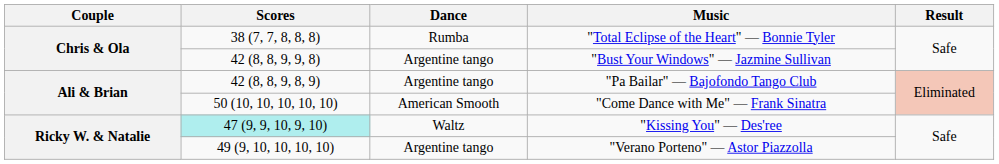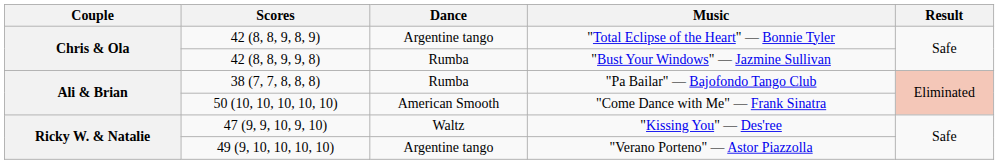"Total Eclipse of the Heart" — Bonnie Tyler | Scores: 38 (7, 7, 8, 8, 8) -> 42 (8, 8, 9, 8, 9)
"Total Eclipse of the Heart" — Bonnie Tyler | Dance: Rumba -> Argentine tango
"Bust Your Windows" — Jazmine Sullivan | Dance: Argentine tango -> Rumba
"Pa Bailar" — Bajofondo Tango Club | Scores: 42 (8, 8, 9, 8, 9) -> 38 (7, 7, 8, 8, 8)
"Pa Bailar" — Bajofondo Tango Club | Dance: Argentine tango -> Rumba
"Kissing You" — Des'ree | Scores: paleturquoise background -> no background
